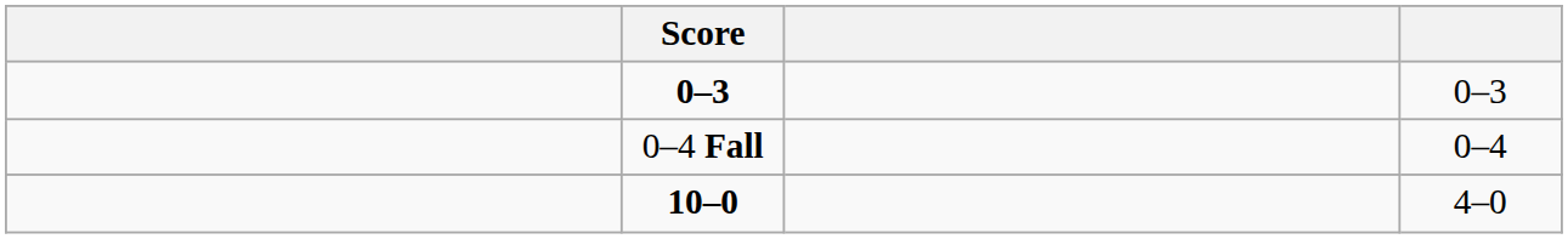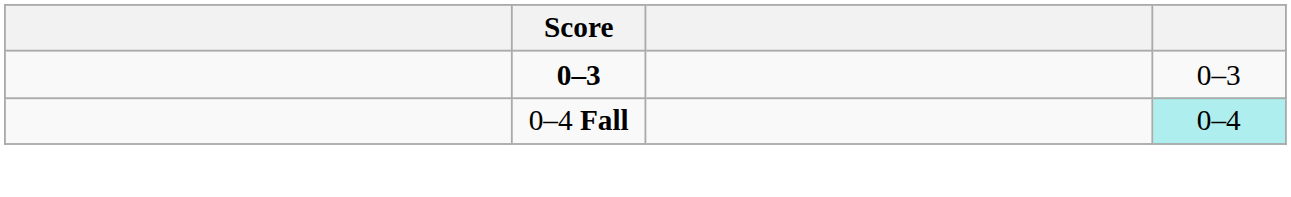0–4 Fall | column 4: no background -> paleturquoise background
- row: 10–0 | 4–0
